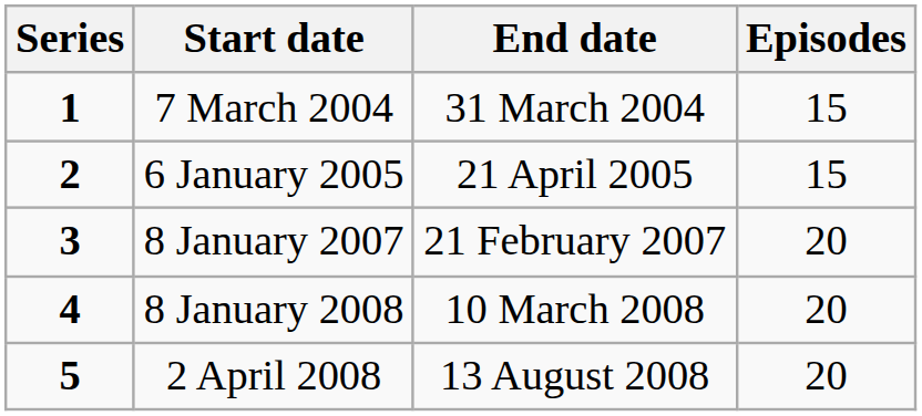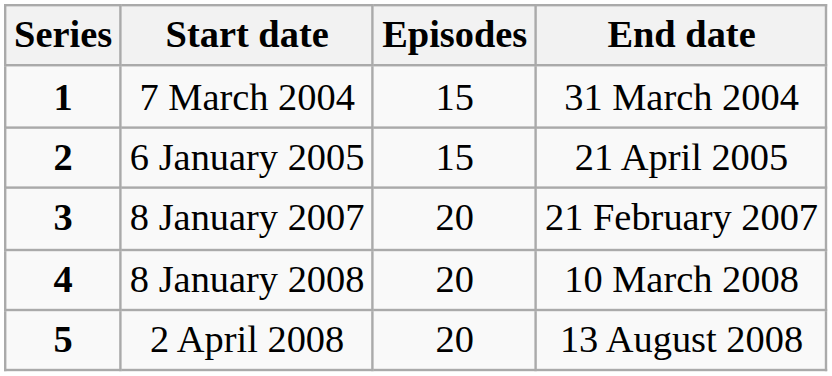columns swapped: End date <-> Episodes
